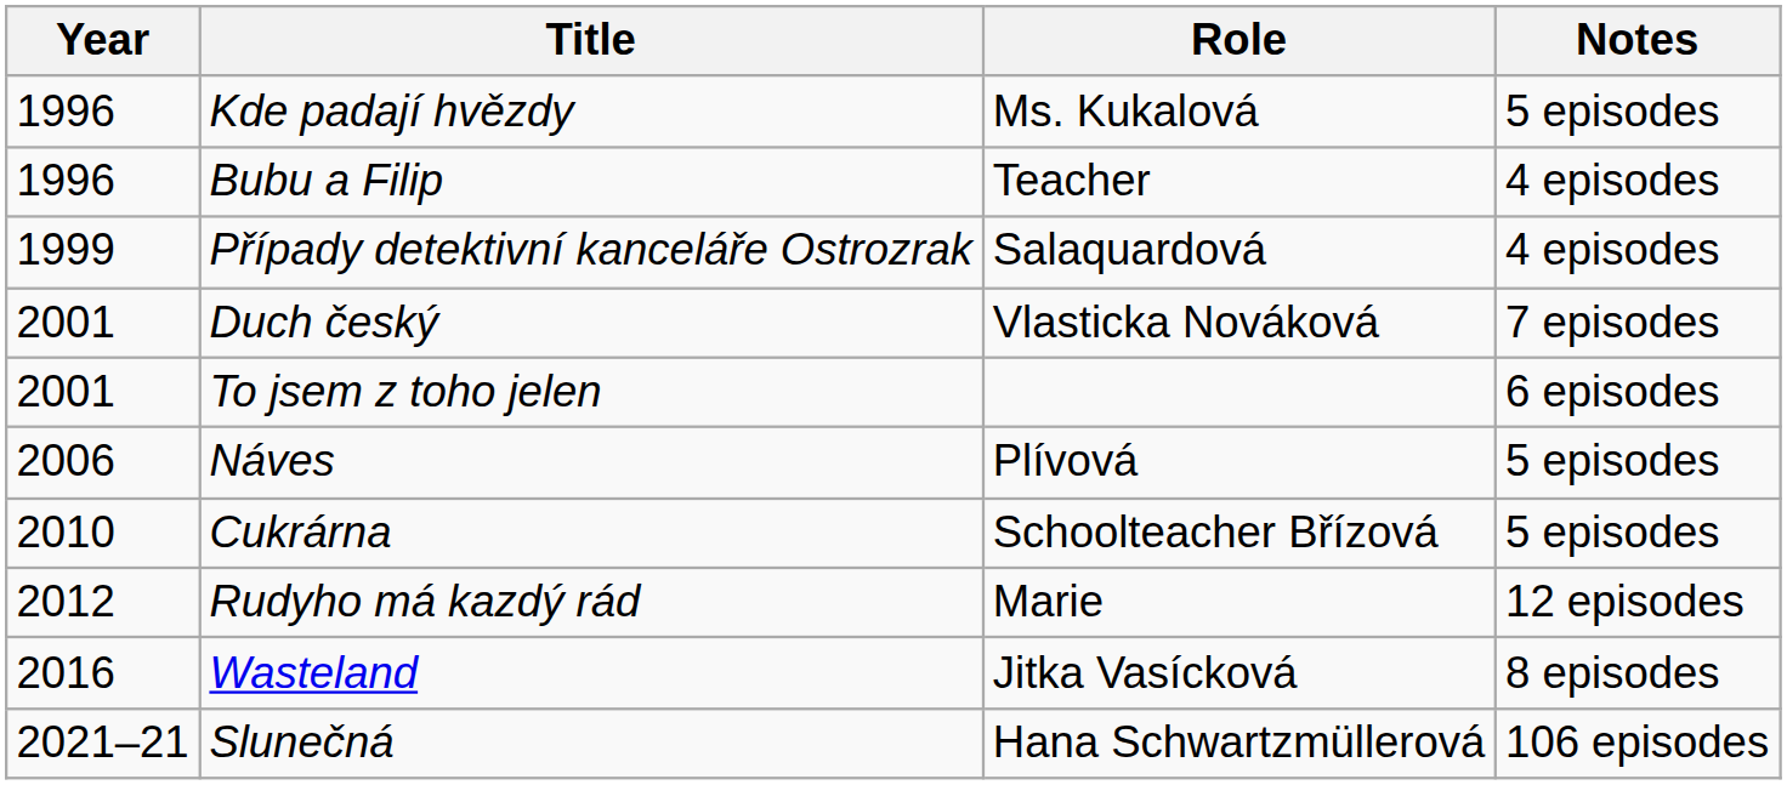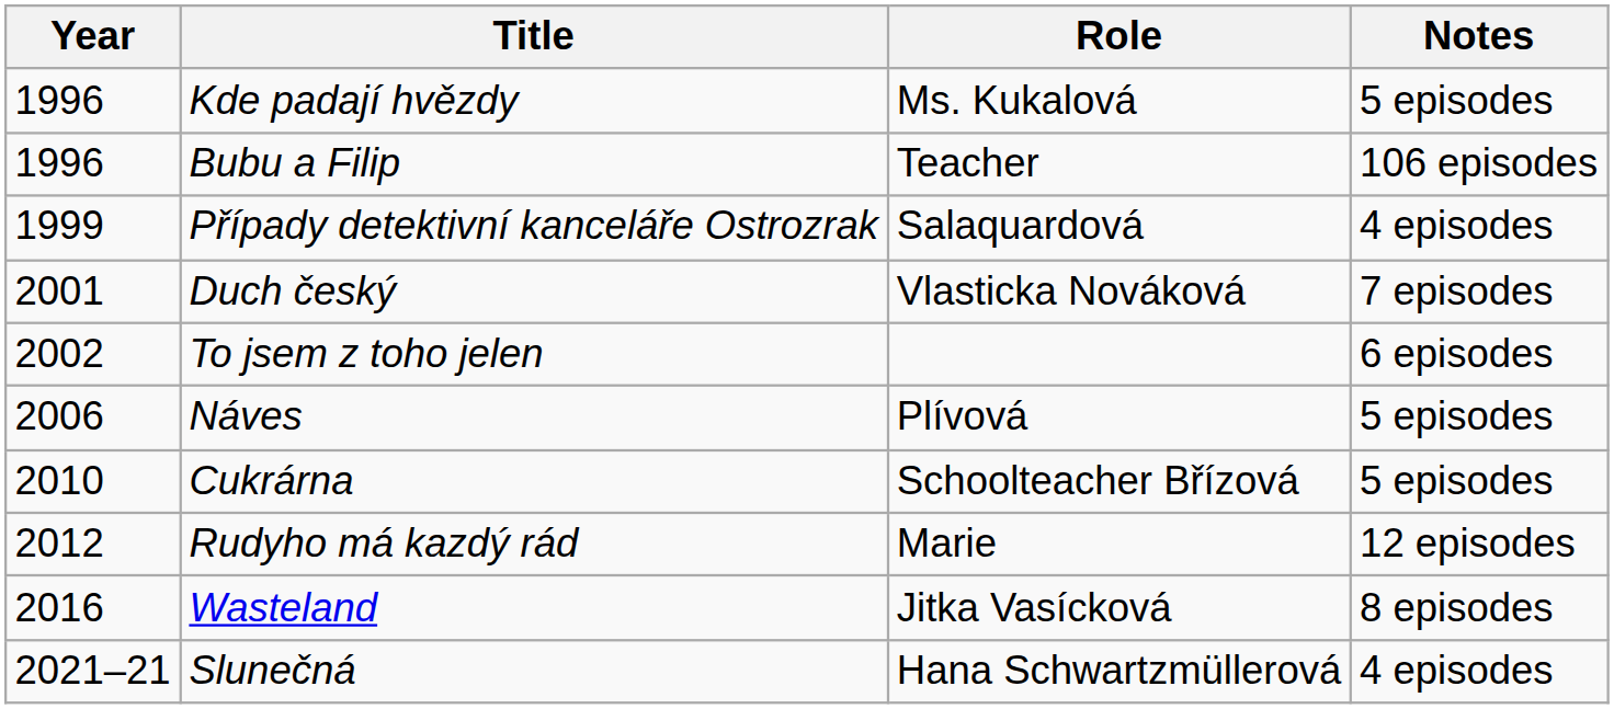Bubu a Filip | Notes: 4 episodes -> 106 episodes
To jsem z toho jelen | Year: 2001 -> 2002
Slunečná | Notes: 106 episodes -> 4 episodes
